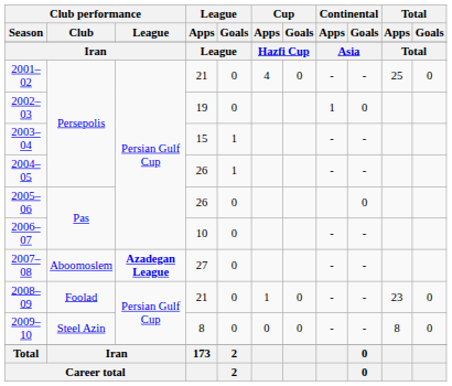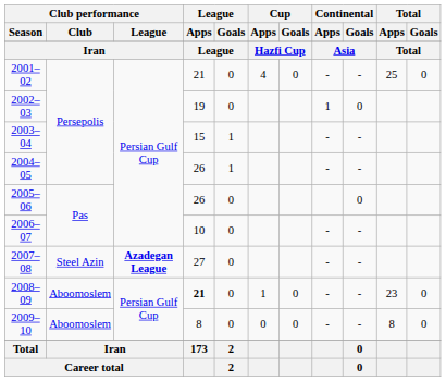2007–08 | Club performance / Club: Aboomoslem -> Steel Azin
2008–09 | Club performance / Club: Foolad -> Aboomoslem
2008–09 | League / Apps: normal -> bold
2009–10 | Club performance / Club: Steel Azin -> Aboomoslem
